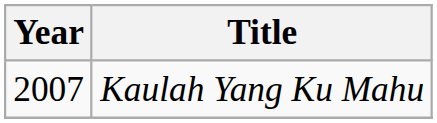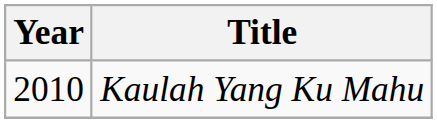Kaulah Yang Ku Mahu | Year: 2007 -> 2010
